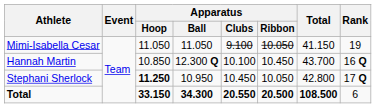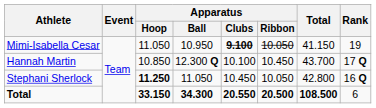Mimi-Isabella Cesar | Apparatus / Ball: 11.050 -> 10.950
Mimi-Isabella Cesar | Apparatus / Clubs: normal -> bold
Hannah Martin | Rank: 16 Q -> 17 Q
Stephani Sherlock | Apparatus / Ball: 10.950 -> 11.050
Stephani Sherlock | Rank: 17 Q -> 16 Q
